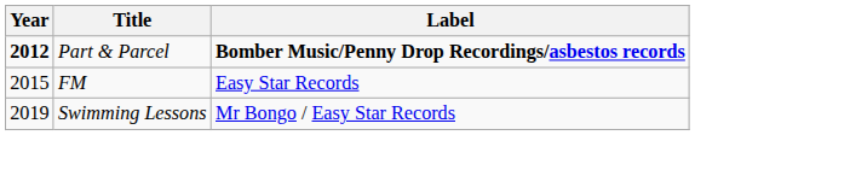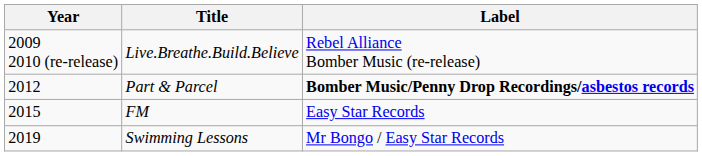+ row: 2009 2010 (re-release) | Live.Breathe.Build.Believe | Rebel Alliance Bomber Music (re-release)
Part & Parcel | Year: bold -> normal
